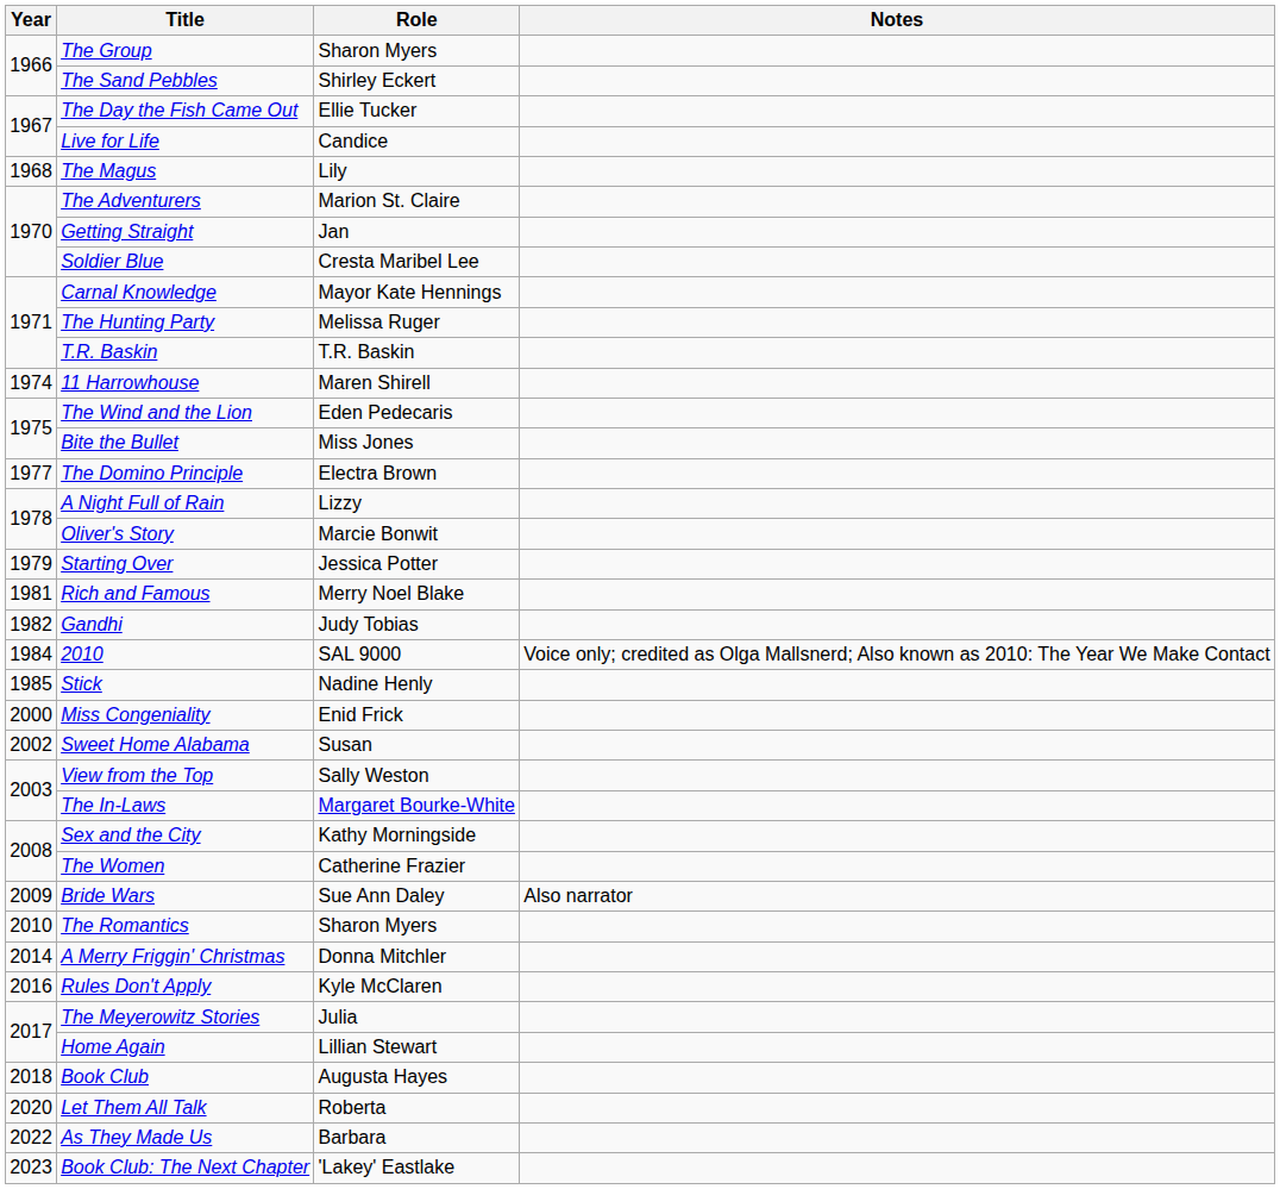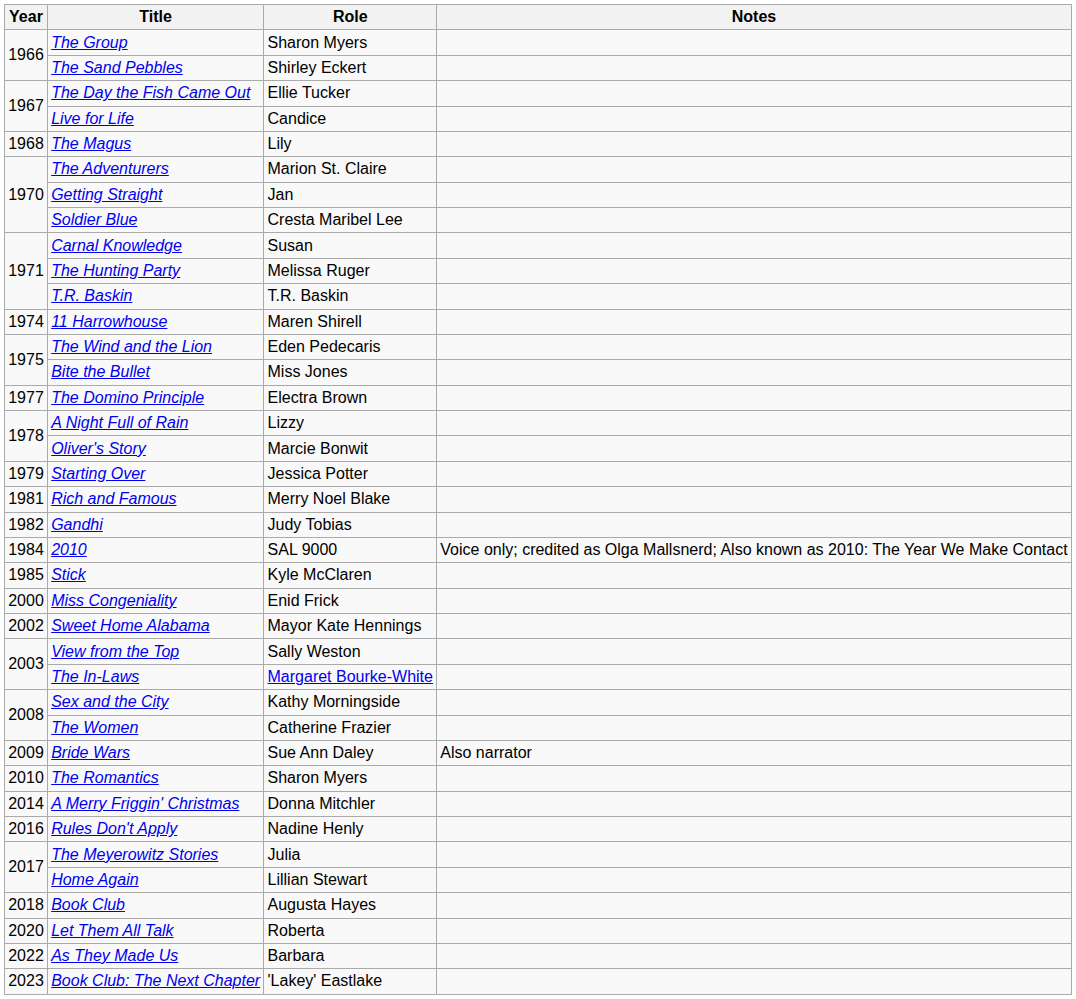Carnal Knowledge | Role: Mayor Kate Hennings -> Susan
Stick | Role: Nadine Henly -> Kyle McClaren
Sweet Home Alabama | Role: Susan -> Mayor Kate Hennings
Rules Don't Apply | Role: Kyle McClaren -> Nadine Henly
